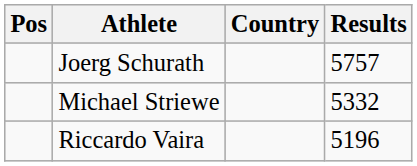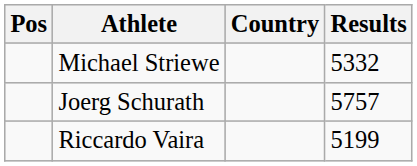rows swapped: Joerg Schurath <-> Michael Striewe
Riccardo Vaira | Results: 5196 -> 5199
